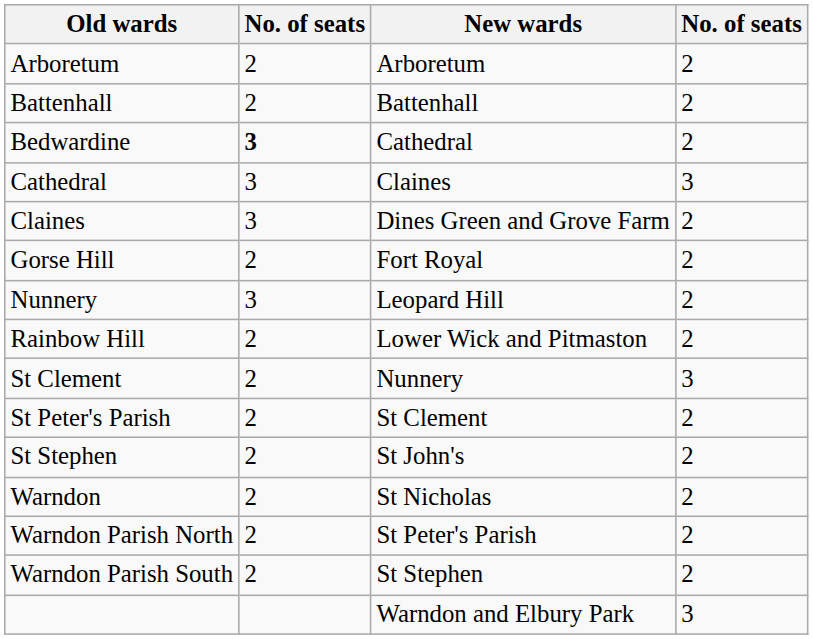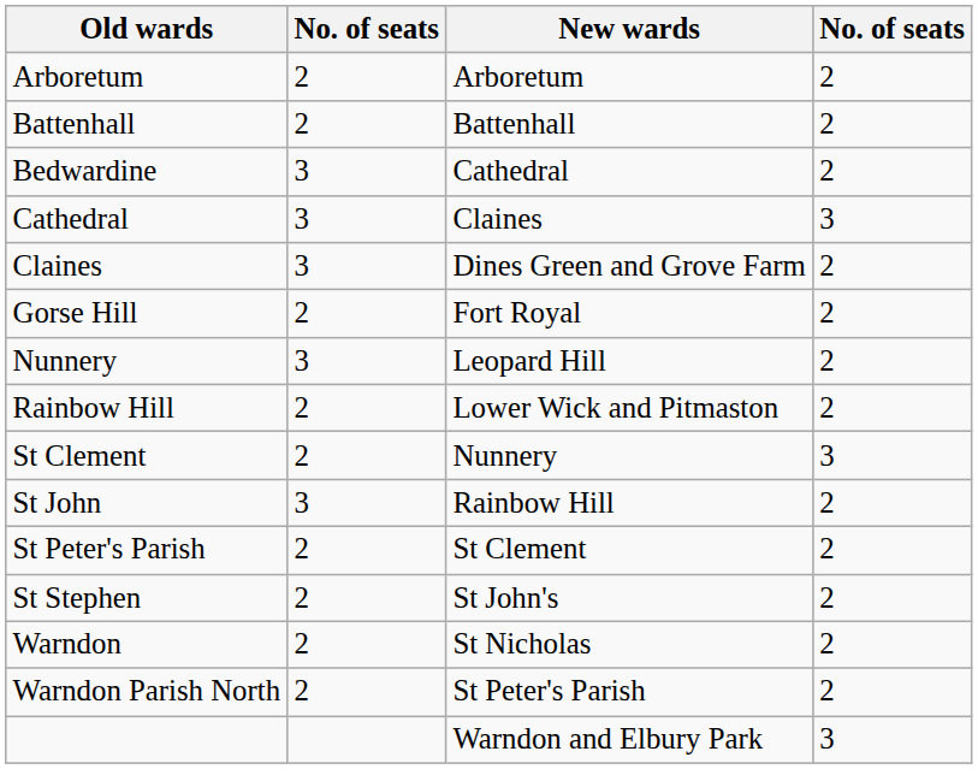Bedwardine | column 2: bold -> normal
+ row: St John | 3 | Rainbow Hill | 2
- row: Warndon Parish South | 2 | St Stephen | 2
